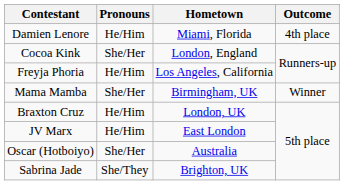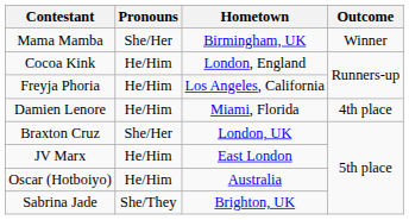rows swapped: Mama Mamba <-> Damien Lenore
Cocoa Kink | Pronouns: She/Her -> He/Him
Braxton Cruz | Pronouns: He/Him -> She/Her
Oscar (Hotboiyo) | Pronouns: She/Her -> He/Him
